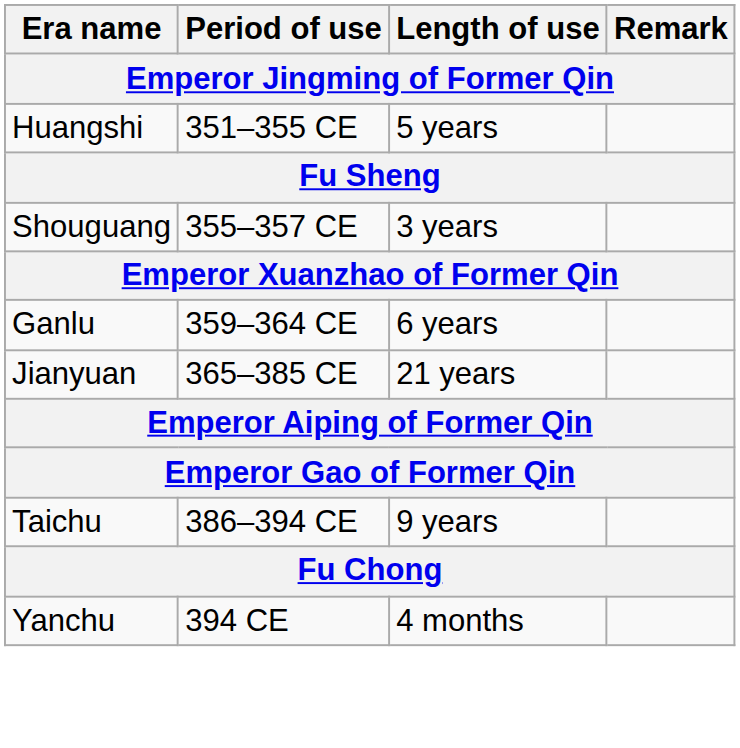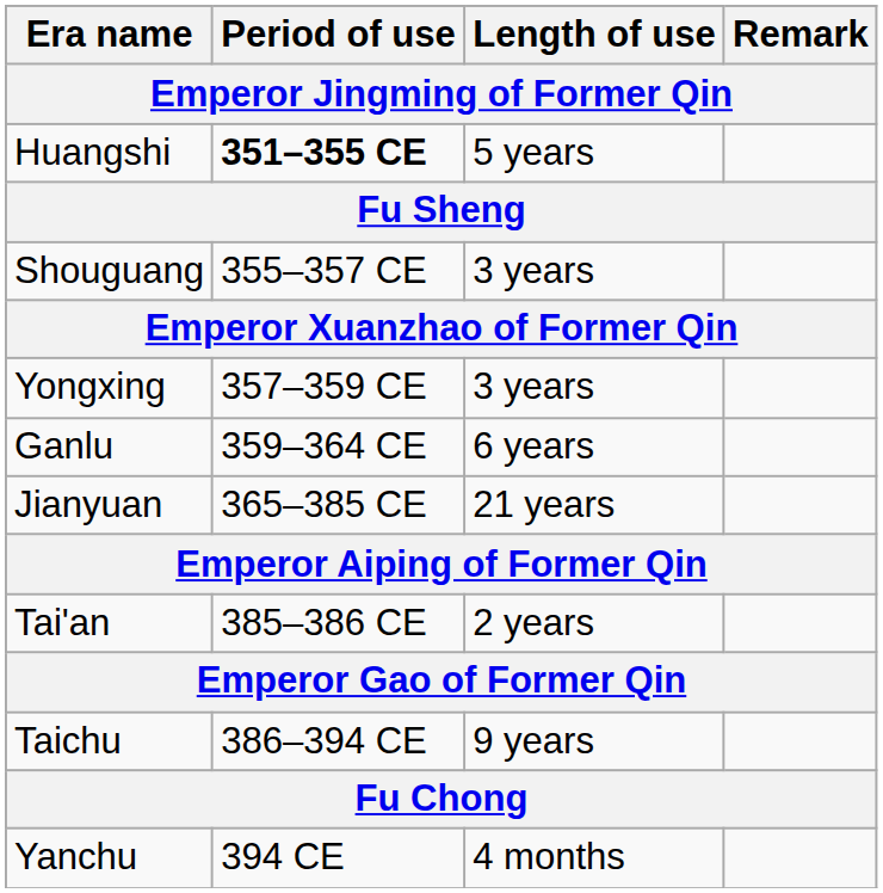Huangshi | Period of use: normal -> bold
+ row: Yongxing | 357–359 CE | 3 years
+ row: Tai'an | 385–386 CE | 2 years
